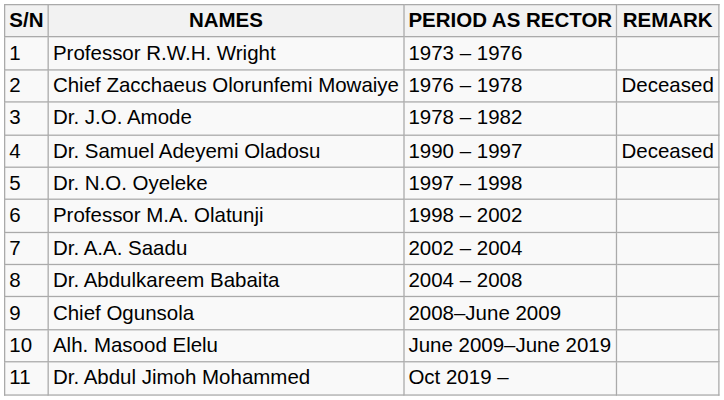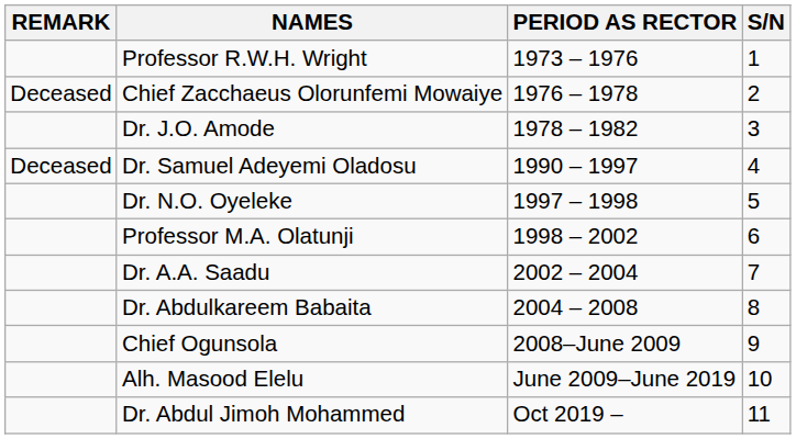columns swapped: S/N <-> REMARK
